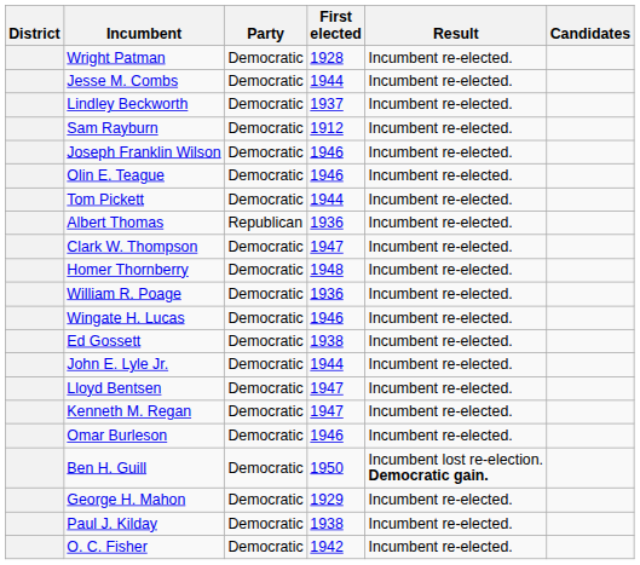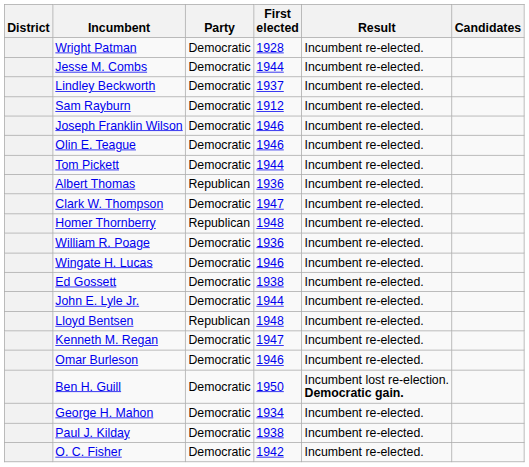Homer Thornberry | Party: Democratic -> Republican
Lloyd Bentsen | Party: Democratic -> Republican
Lloyd Bentsen | First elected: 1947 -> 1948
George H. Mahon | First elected: 1929 -> 1934
